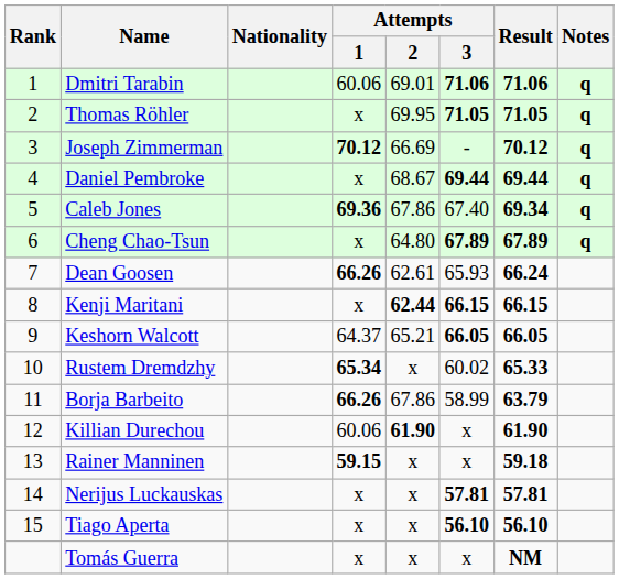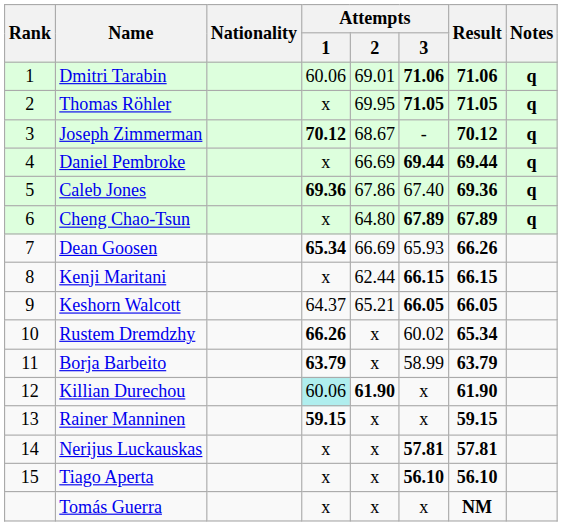Joseph Zimmerman | Attempts / 2: 66.69 -> 68.67
Daniel Pembroke | Attempts / 2: 68.67 -> 66.69
Caleb Jones | Result: 69.34 -> 69.36
Dean Goosen | Attempts / 1: 66.26 -> 65.34
Dean Goosen | Attempts / 2: 62.61 -> 66.69
Dean Goosen | Result: 66.24 -> 66.26
Kenji Maritani | Attempts / 2: bold -> normal
Rustem Dremdzhy | Attempts / 1: 65.34 -> 66.26
Rustem Dremdzhy | Result: 65.33 -> 65.34
Borja Barbeito | Attempts / 1: 66.26 -> 63.79
Borja Barbeito | Attempts / 2: 67.86 -> x
Killian Durechou | Attempts / 1: no background -> paleturquoise background
Rainer Manninen | Result: 59.18 -> 59.15
